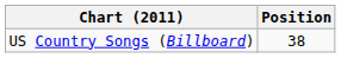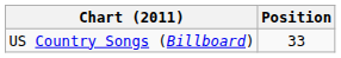US Country Songs (Billboard) | Position: 38 -> 33
